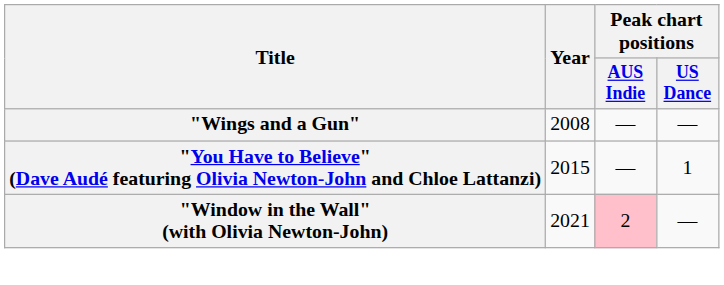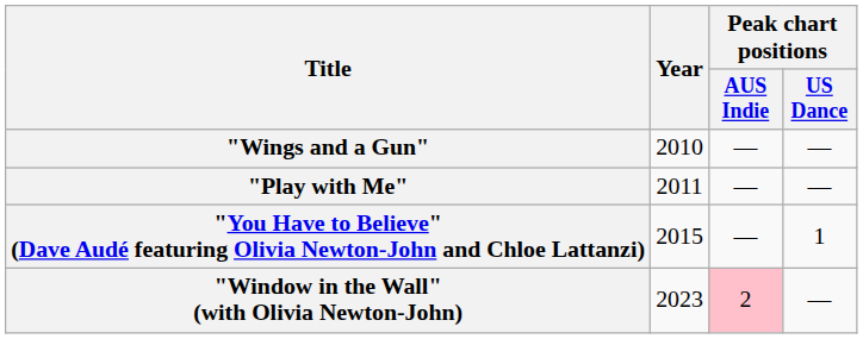"Wings and a Gun" | Year: 2008 -> 2010
+ row: "Play with Me" | 2011 | — | —
"Window in the Wall" (with Olivia Newton-John) | Year: 2021 -> 2023
